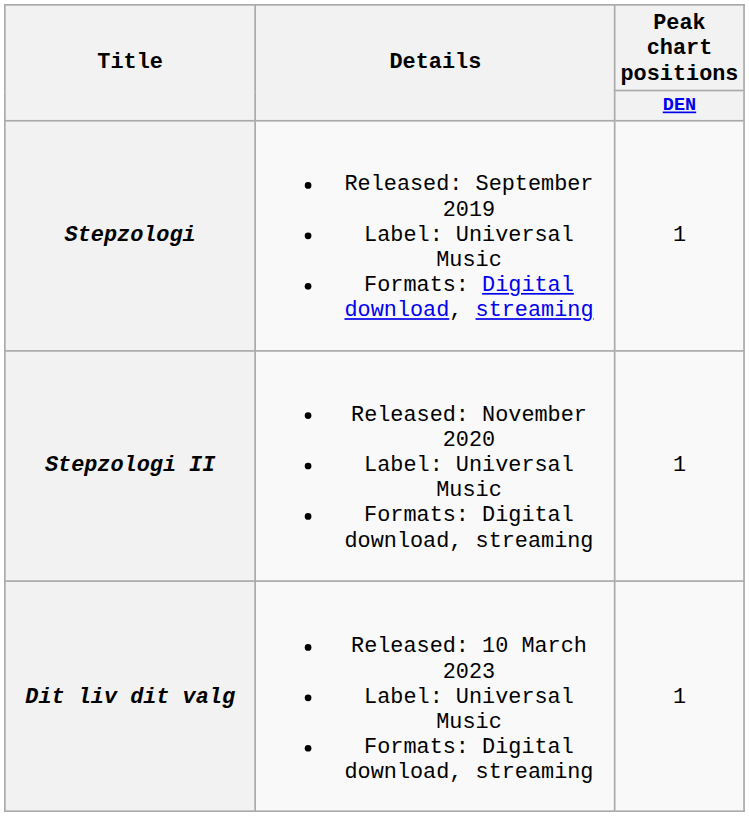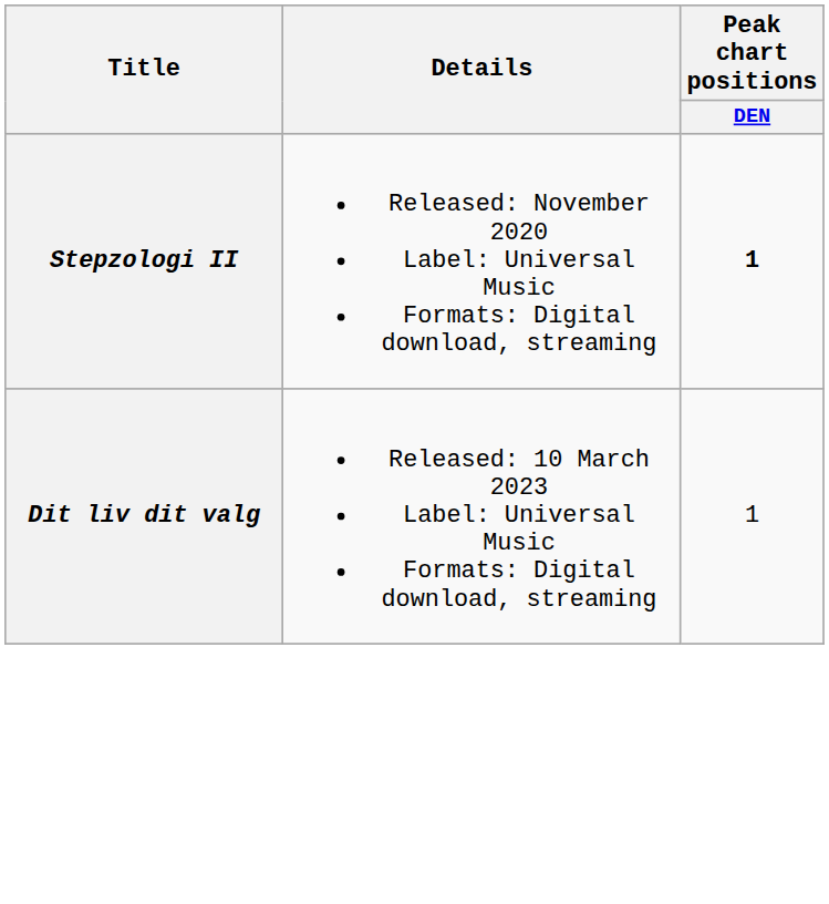- row: Stepzologi | Released: September 2019 Label: Universal Music Formats: Digital download, streaming | 1
Stepzologi II | Peak chart positions / DEN: normal -> bold
